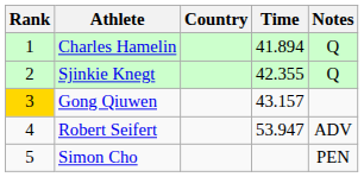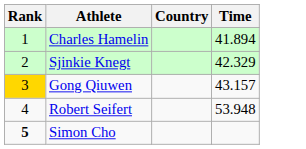- column: Notes | Q | Q | ADV | PEN
Sjinkie Knegt | Time: 42.355 -> 42.329
Robert Seifert | Time: 53.947 -> 53.948
Simon Cho | Rank: normal -> bold
